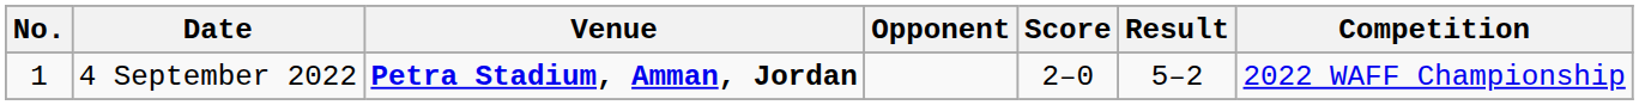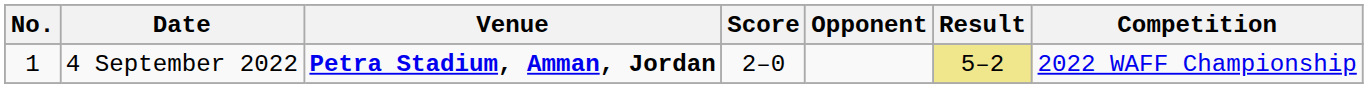columns swapped: Opponent <-> Score
4 September 2022 | Result: no background -> khaki background
